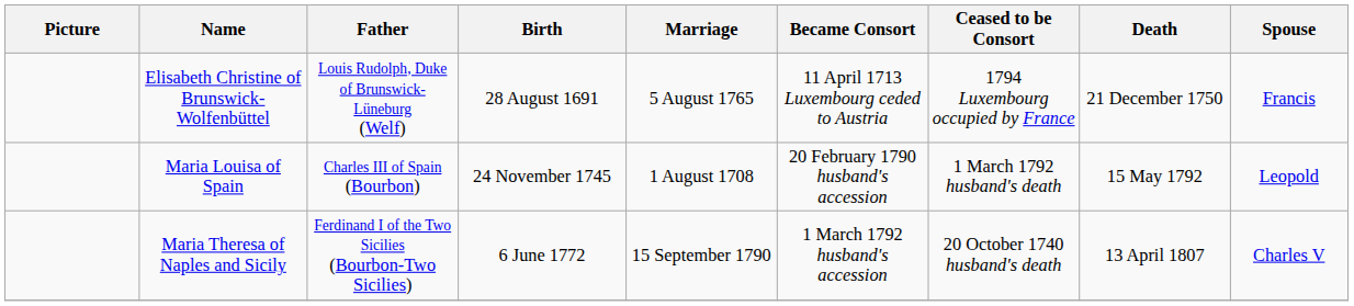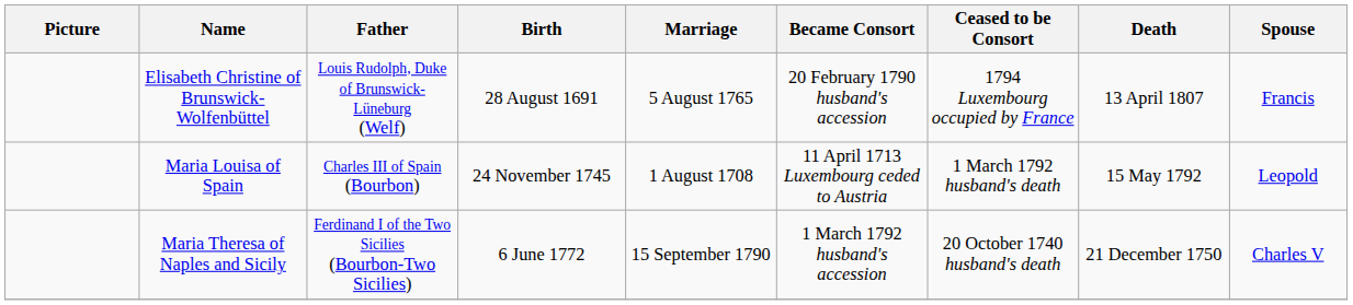Elisabeth Christine of Brunswick-Wolfenbüttel | Became Consort: 11 April 1713 Luxembourg ceded to Austria -> 20 February 1790 husband's accession
Elisabeth Christine of Brunswick-Wolfenbüttel | Death: 21 December 1750 -> 13 April 1807
Maria Louisa of Spain | Became Consort: 20 February 1790 husband's accession -> 11 April 1713 Luxembourg ceded to Austria
Maria Theresa of Naples and Sicily | Death: 13 April 1807 -> 21 December 1750
